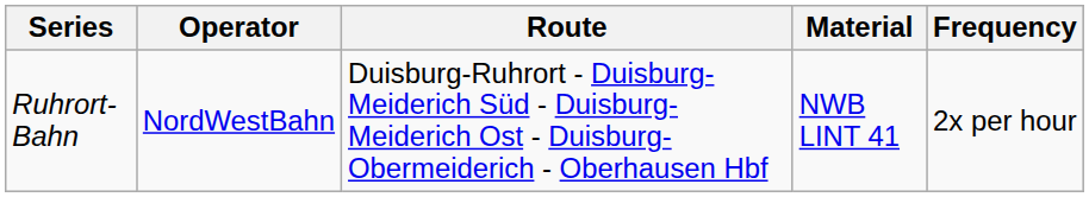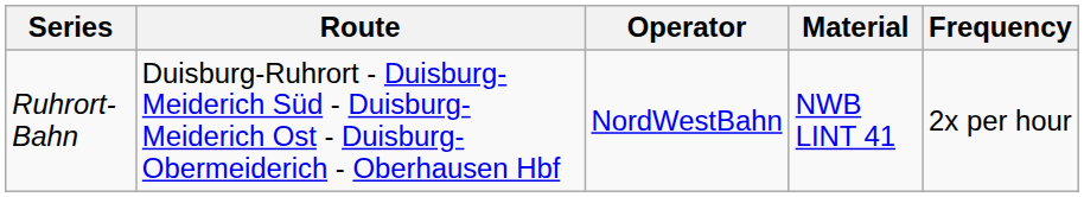columns swapped: Operator <-> Route
